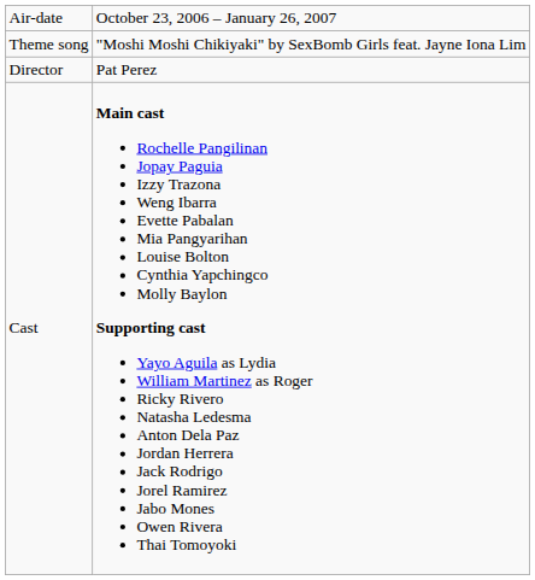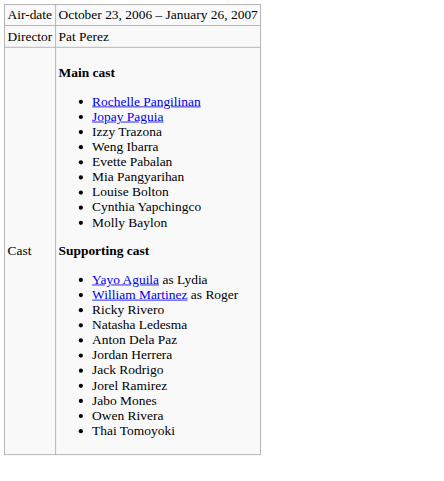- row: Theme song | "Moshi Moshi Chikiyaki" by SexBomb Girls feat. Jayne Iona Lim
